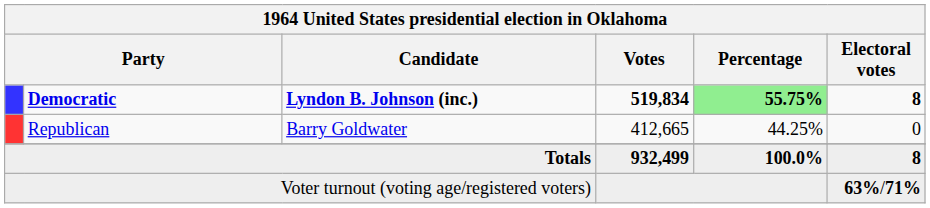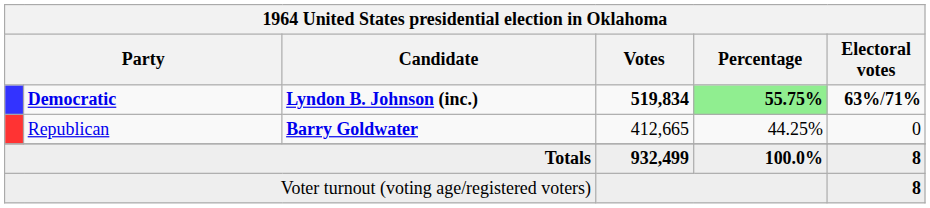Democratic | Electoral votes: 8 -> 63%/71%
Republican | Candidate: normal -> bold
Voter turnout (voting age/registered voters) | Electoral votes: 63%/71% -> 8
